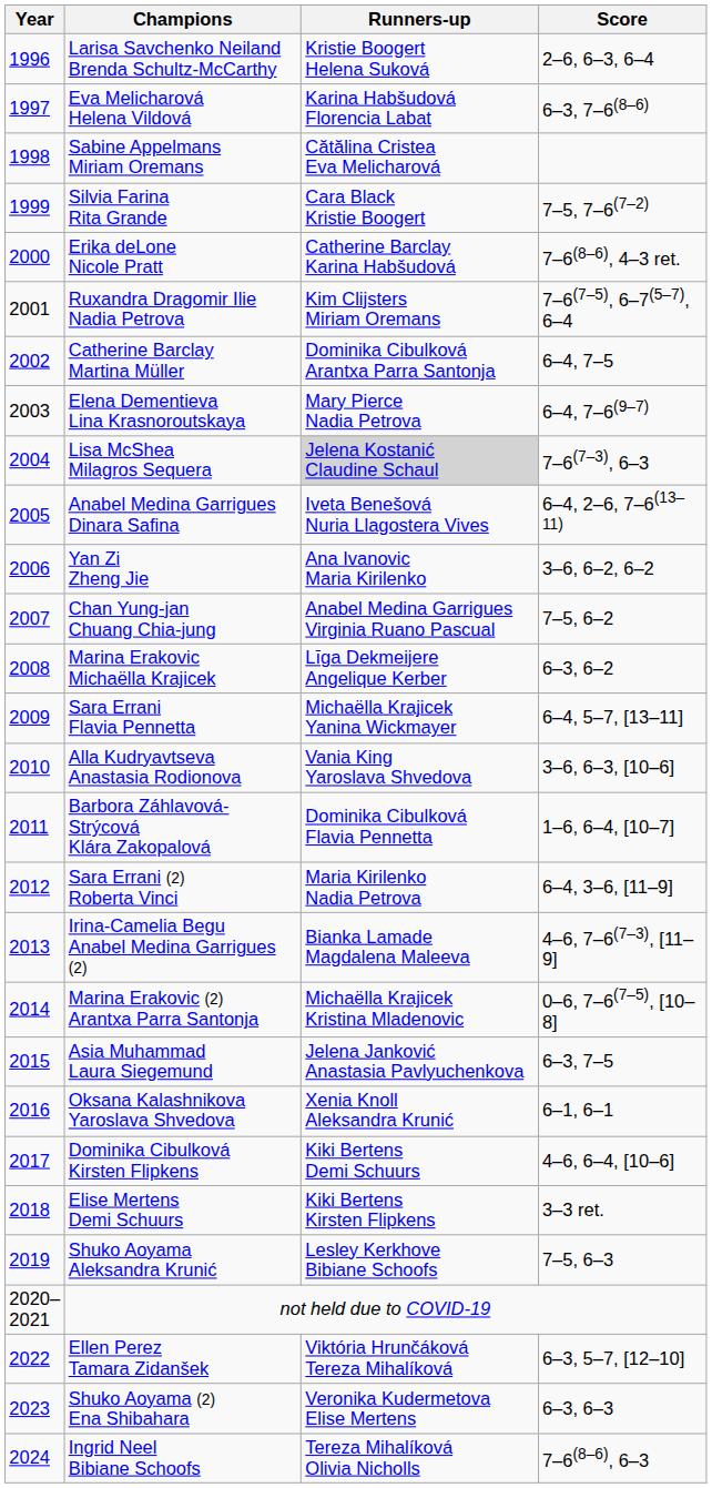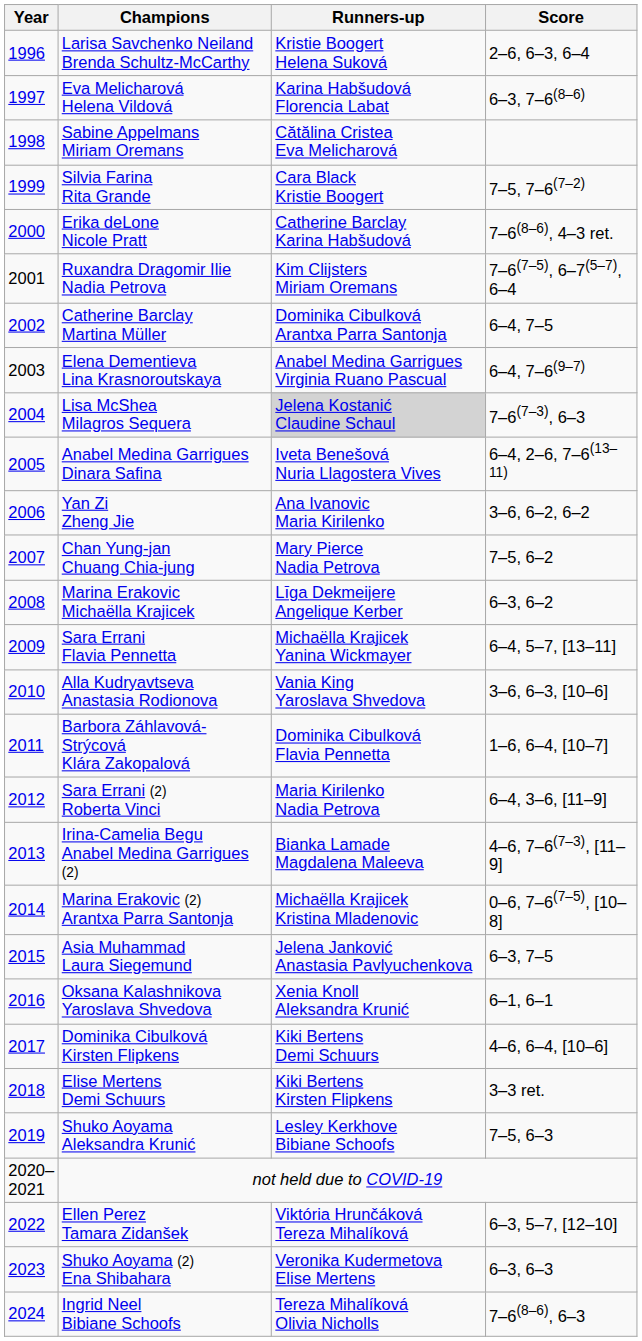Elena Dementieva Lina Krasnoroutskaya | Runners-up: Mary Pierce Nadia Petrova -> Anabel Medina Garrigues Virginia Ruano Pascual
Chan Yung-jan Chuang Chia-jung | Runners-up: Anabel Medina Garrigues Virginia Ruano Pascual -> Mary Pierce Nadia Petrova
